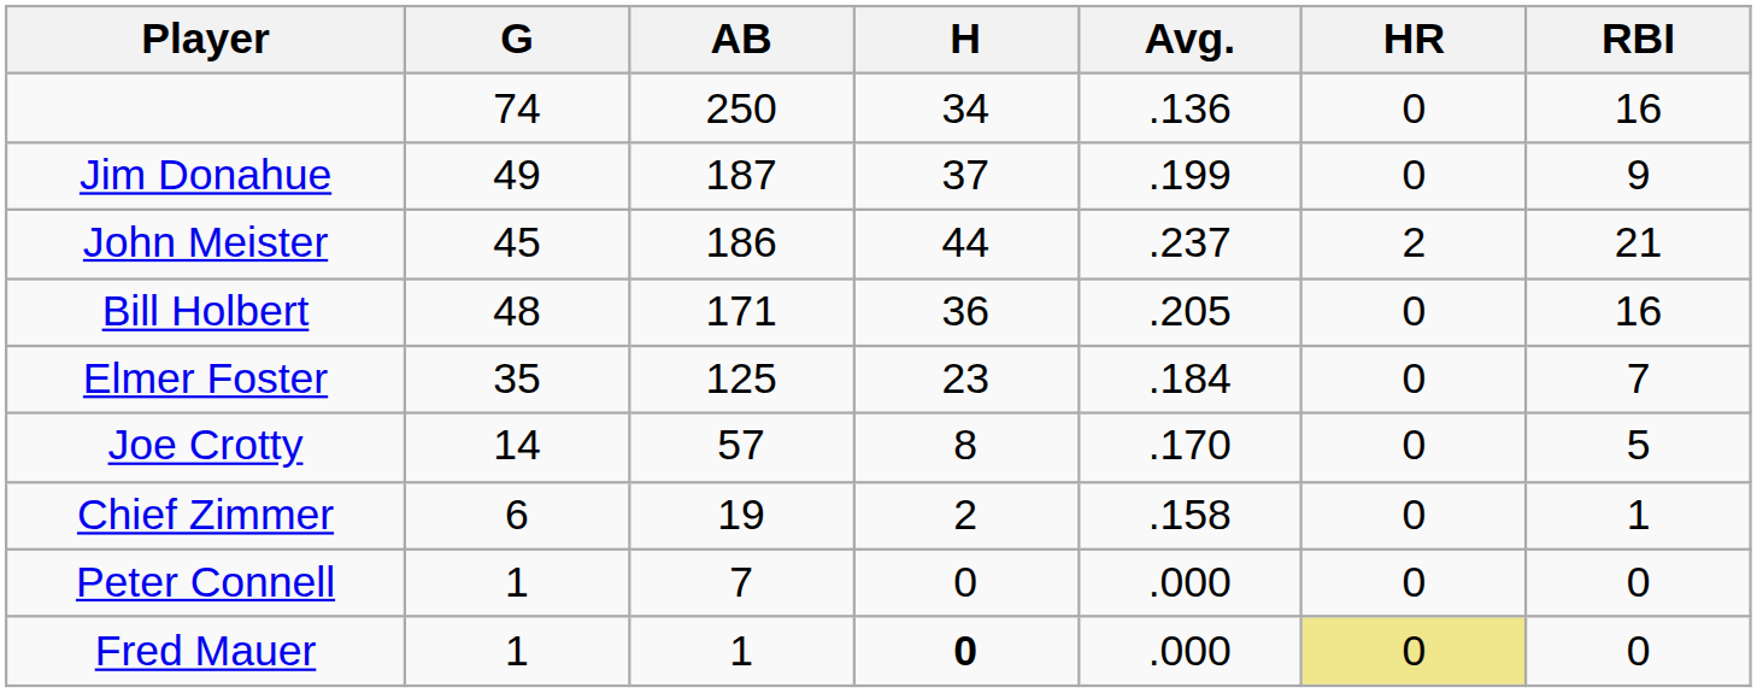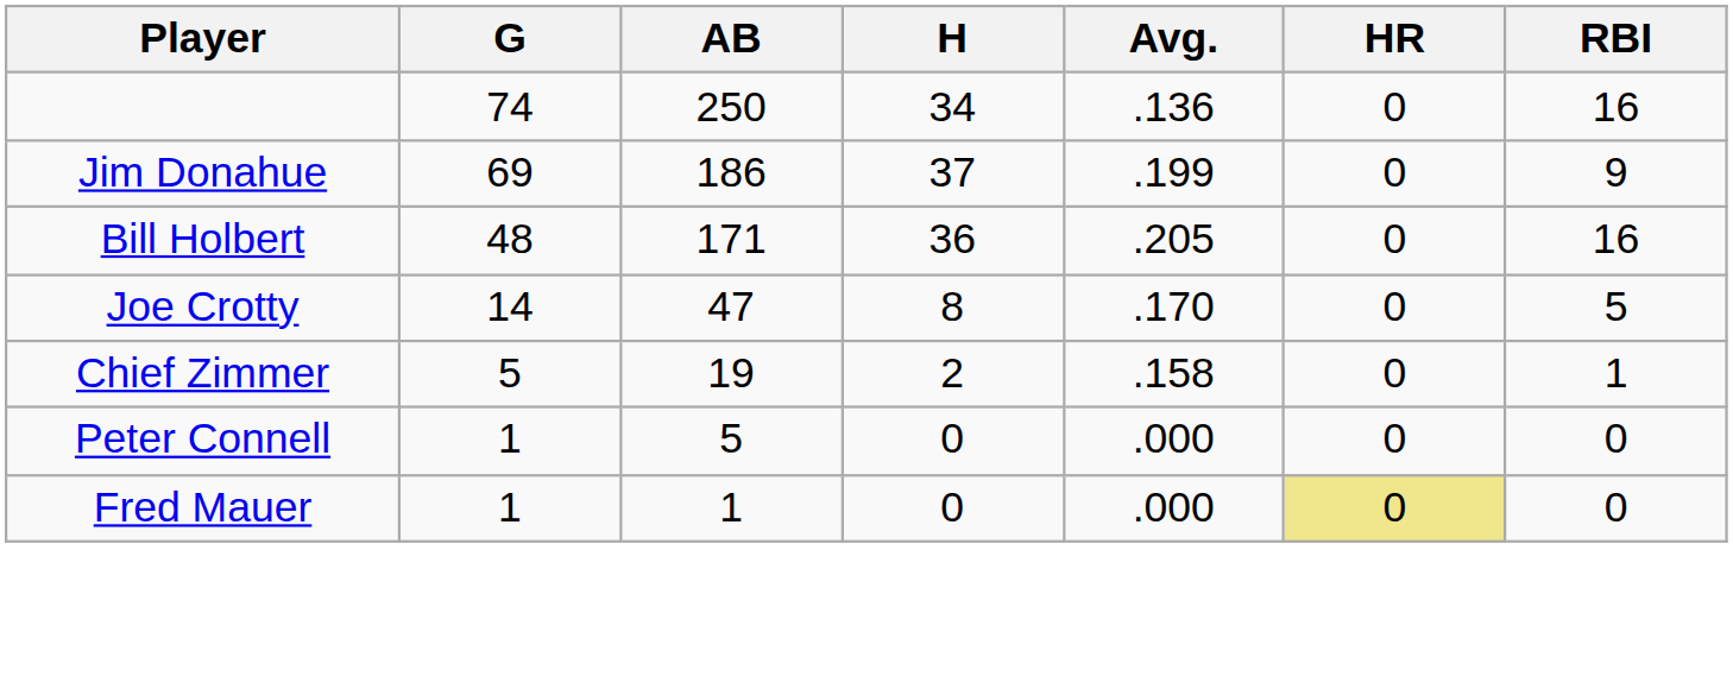Jim Donahue | G: 49 -> 69
Jim Donahue | AB: 187 -> 186
- row: John Meister | 45 | 186 | 44 | .237 | 2 | 21
- row: Elmer Foster | 35 | 125 | 23 | .184 | 0 | 7
Joe Crotty | AB: 57 -> 47
Chief Zimmer | G: 6 -> 5
Peter Connell | AB: 7 -> 5
Fred Mauer | H: bold -> normal
